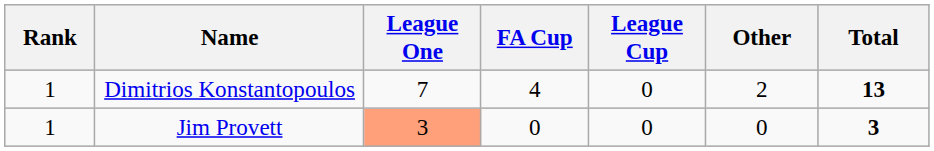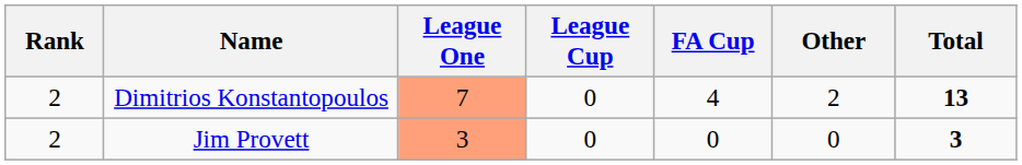columns swapped: FA Cup <-> League Cup
Dimitrios Konstantopoulos | Rank: 1 -> 2
Dimitrios Konstantopoulos | League One: no background -> lightsalmon background
Jim Provett | Rank: 1 -> 2
